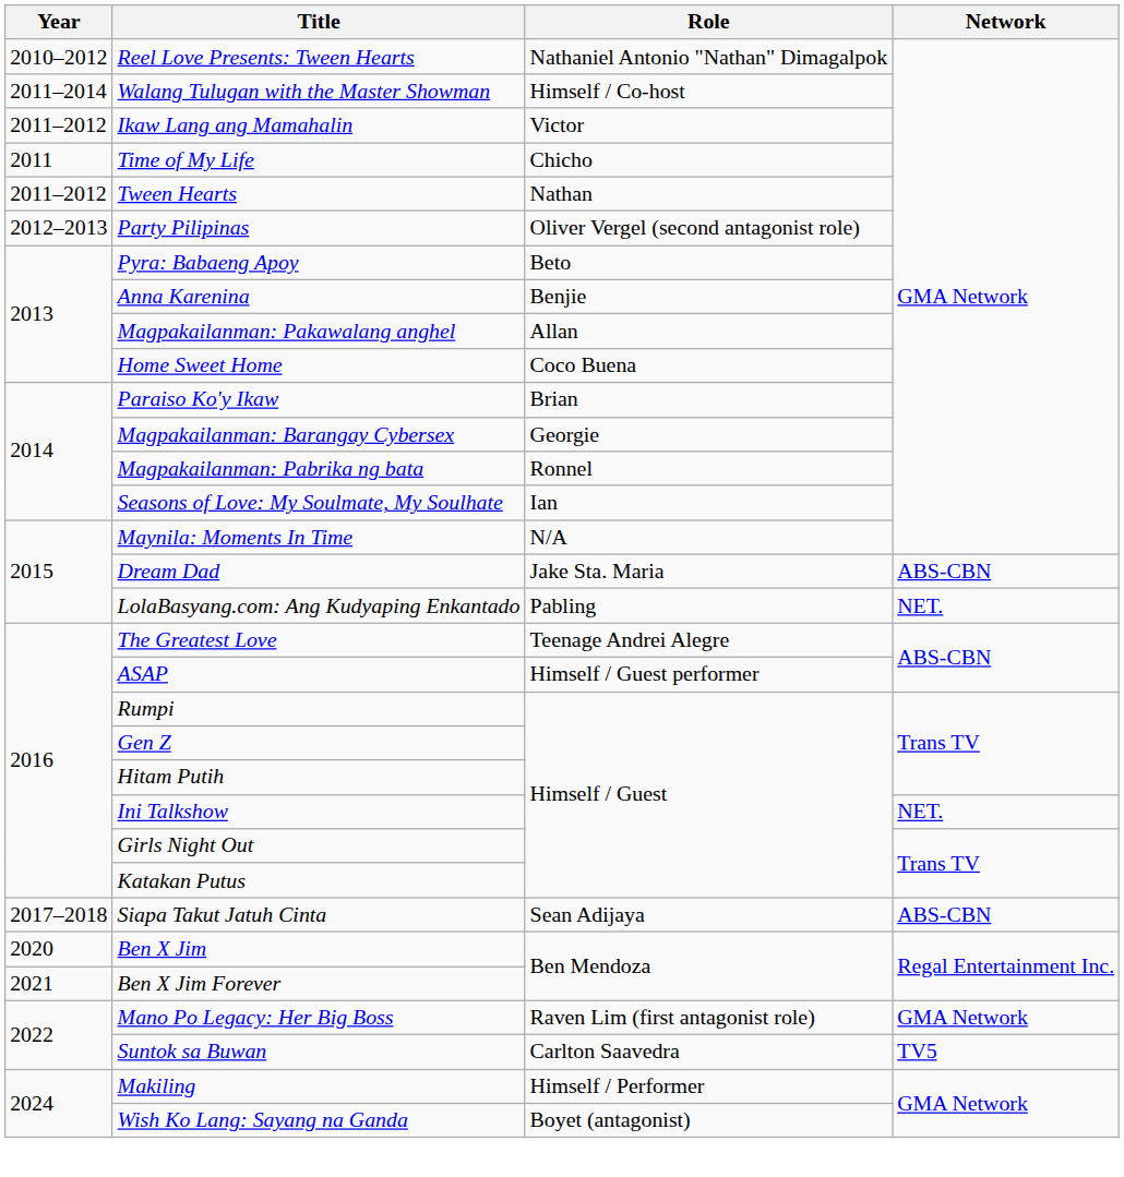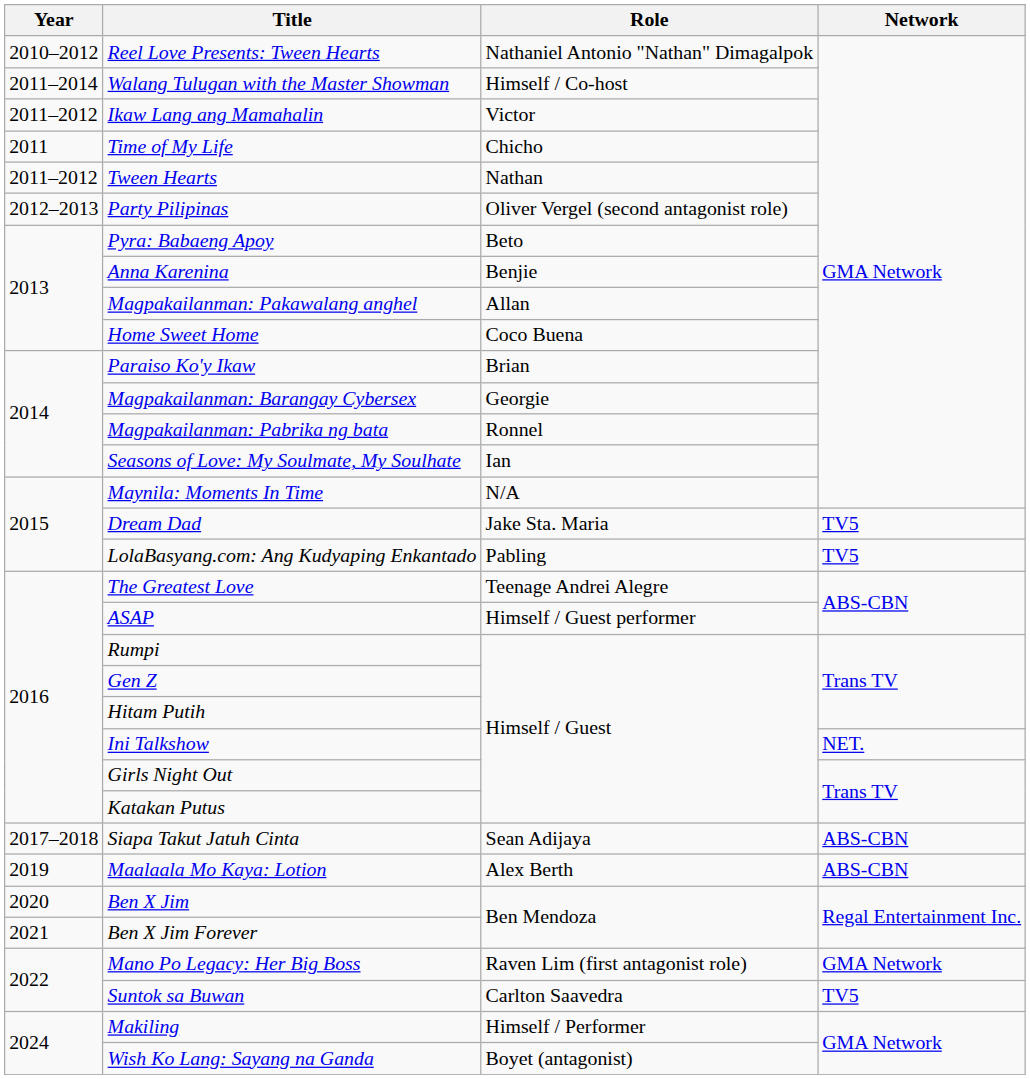Dream Dad | Network: ABS-CBN -> TV5
LolaBasyang.com: Ang Kudyaping Enkantado | Network: NET. -> TV5
+ row: 2019 | Maalaala Mo Kaya: Lotion | Alex Berth | ABS-CBN
